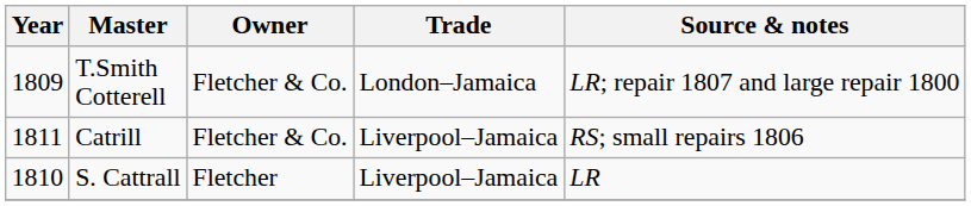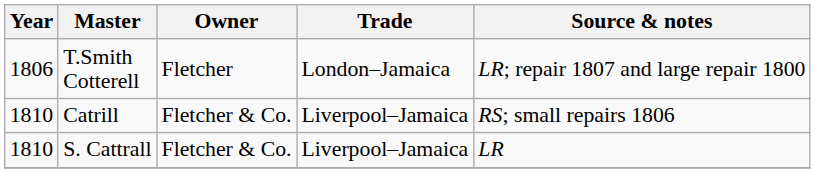T.Smith Cotterell | Year: 1809 -> 1806
T.Smith Cotterell | Owner: Fletcher & Co. -> Fletcher
Catrill | Year: 1811 -> 1810
S. Cattrall | Owner: Fletcher -> Fletcher & Co.
